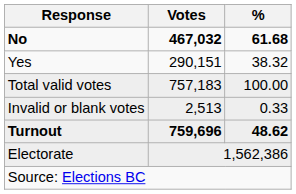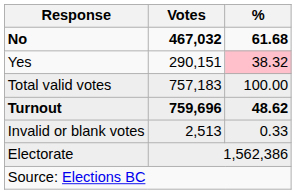Yes | %: no background -> pink background
rows swapped: Invalid or blank votes <-> Turnout
